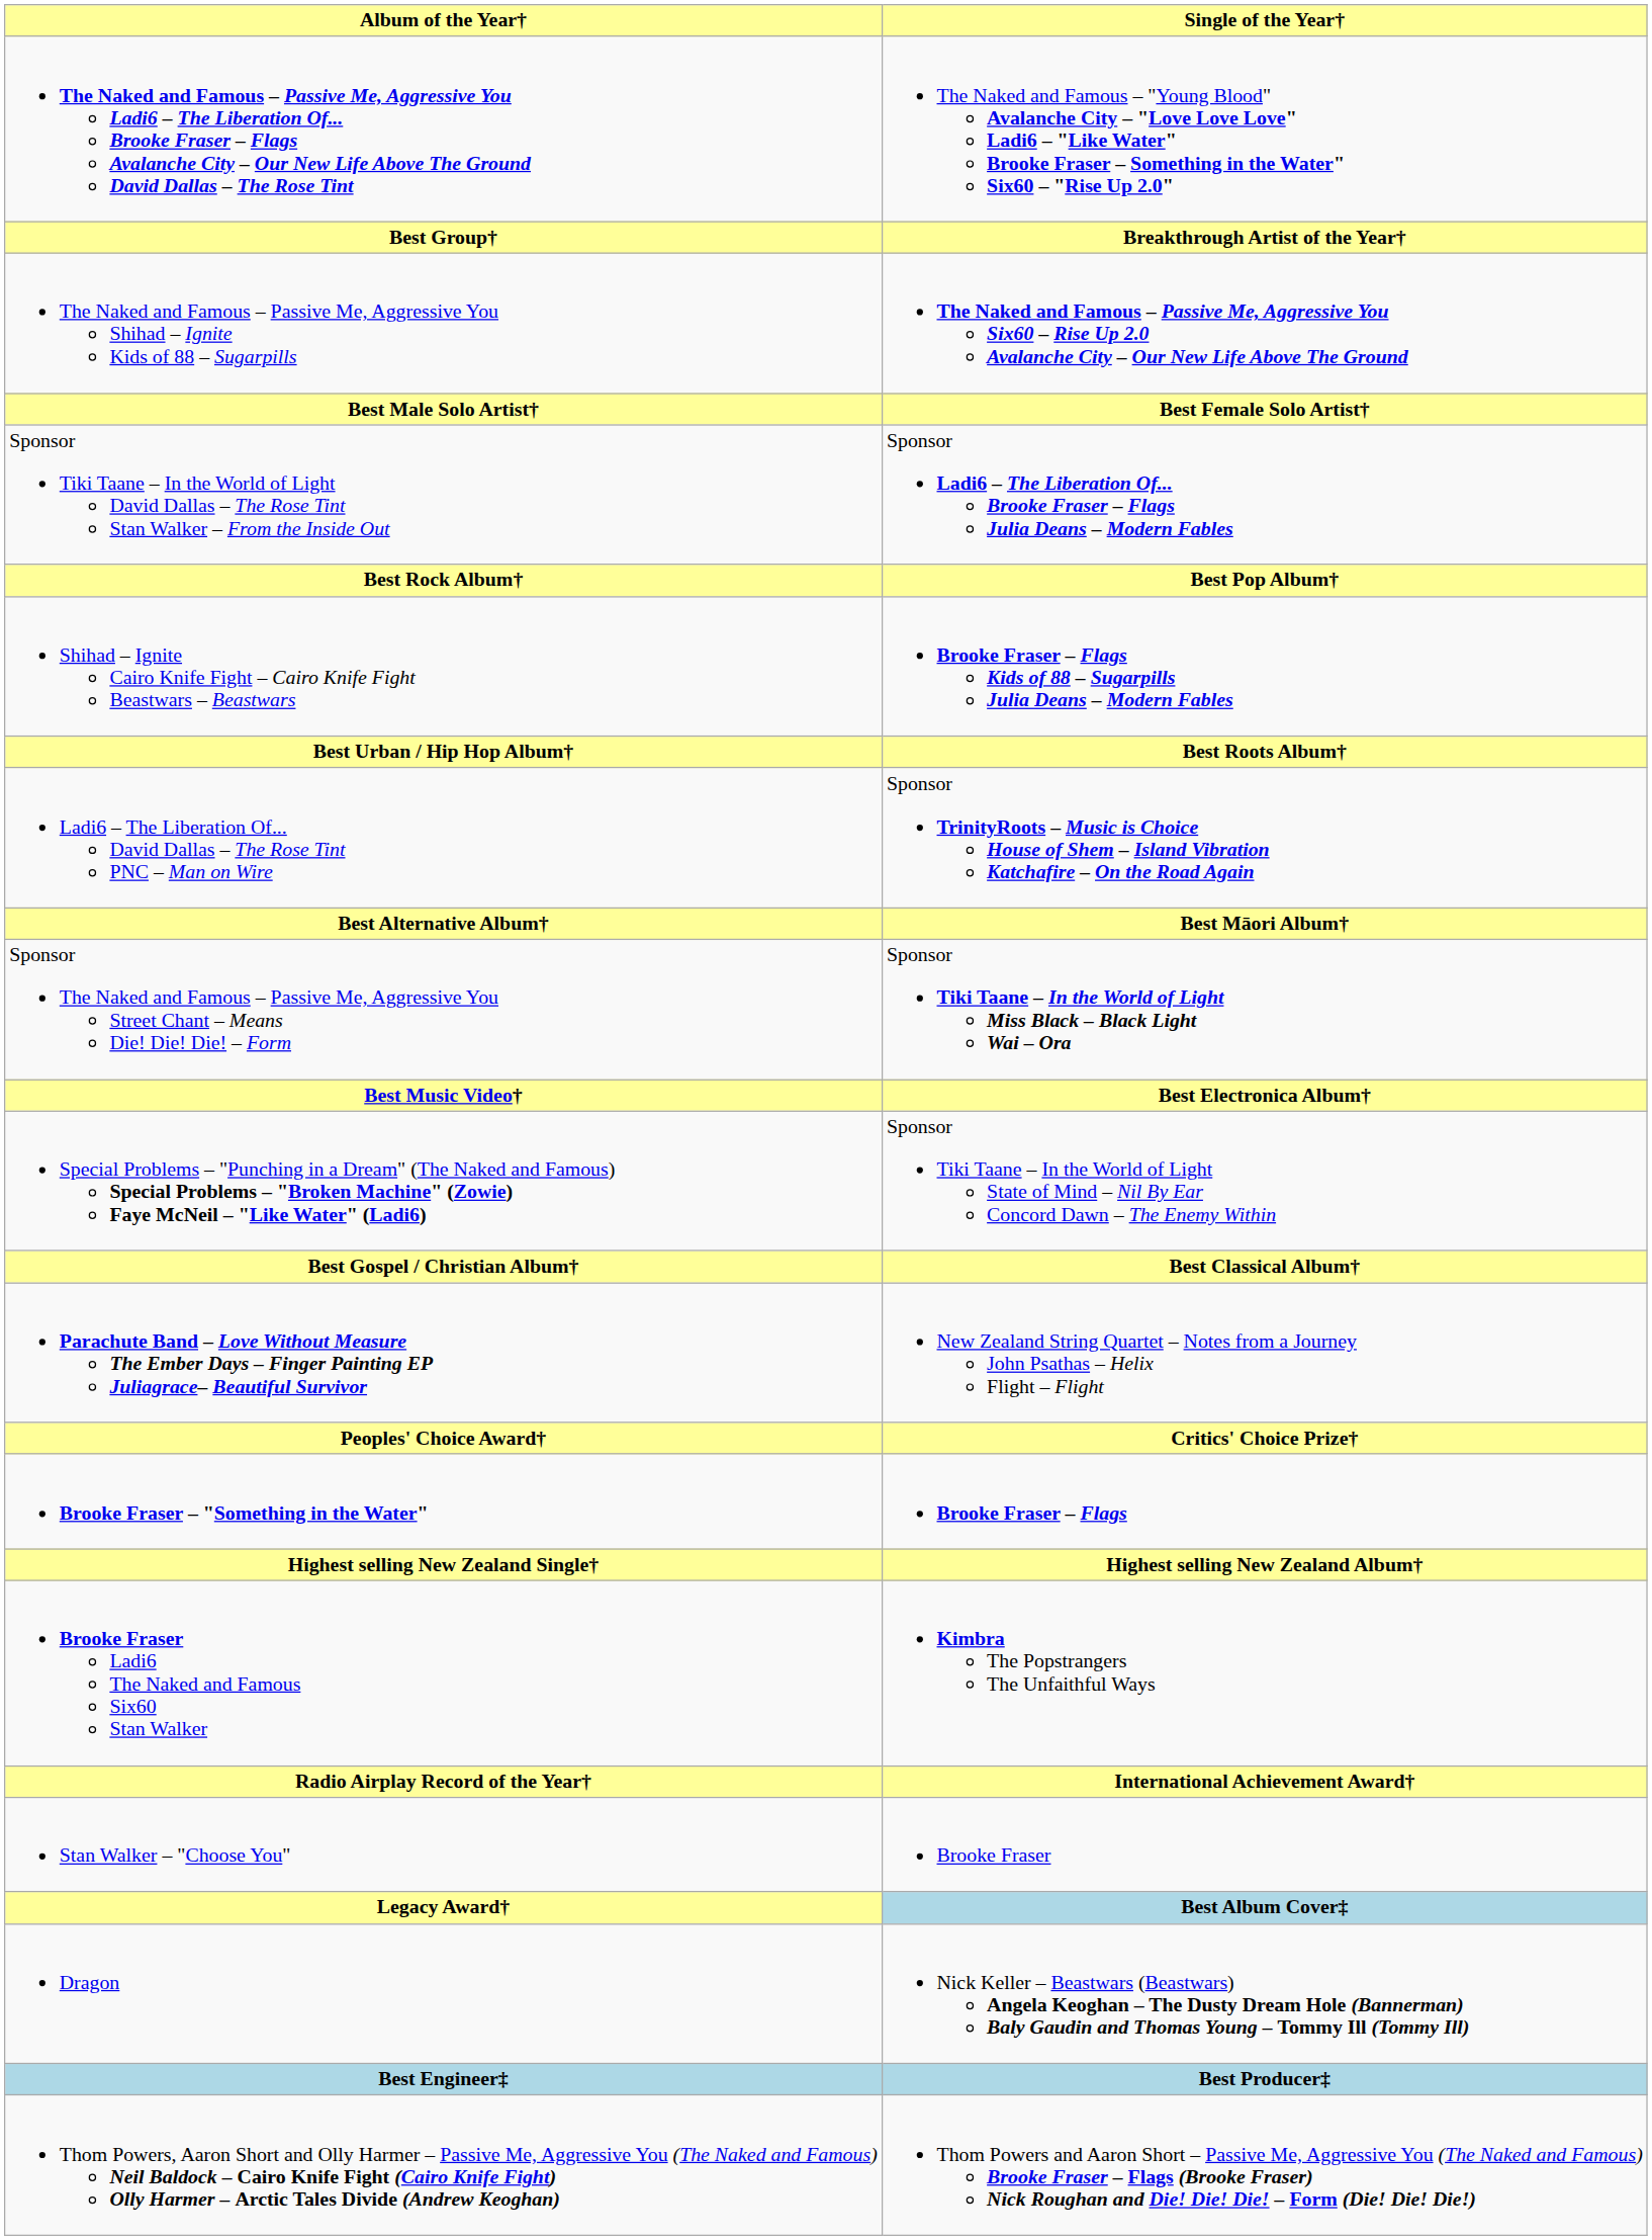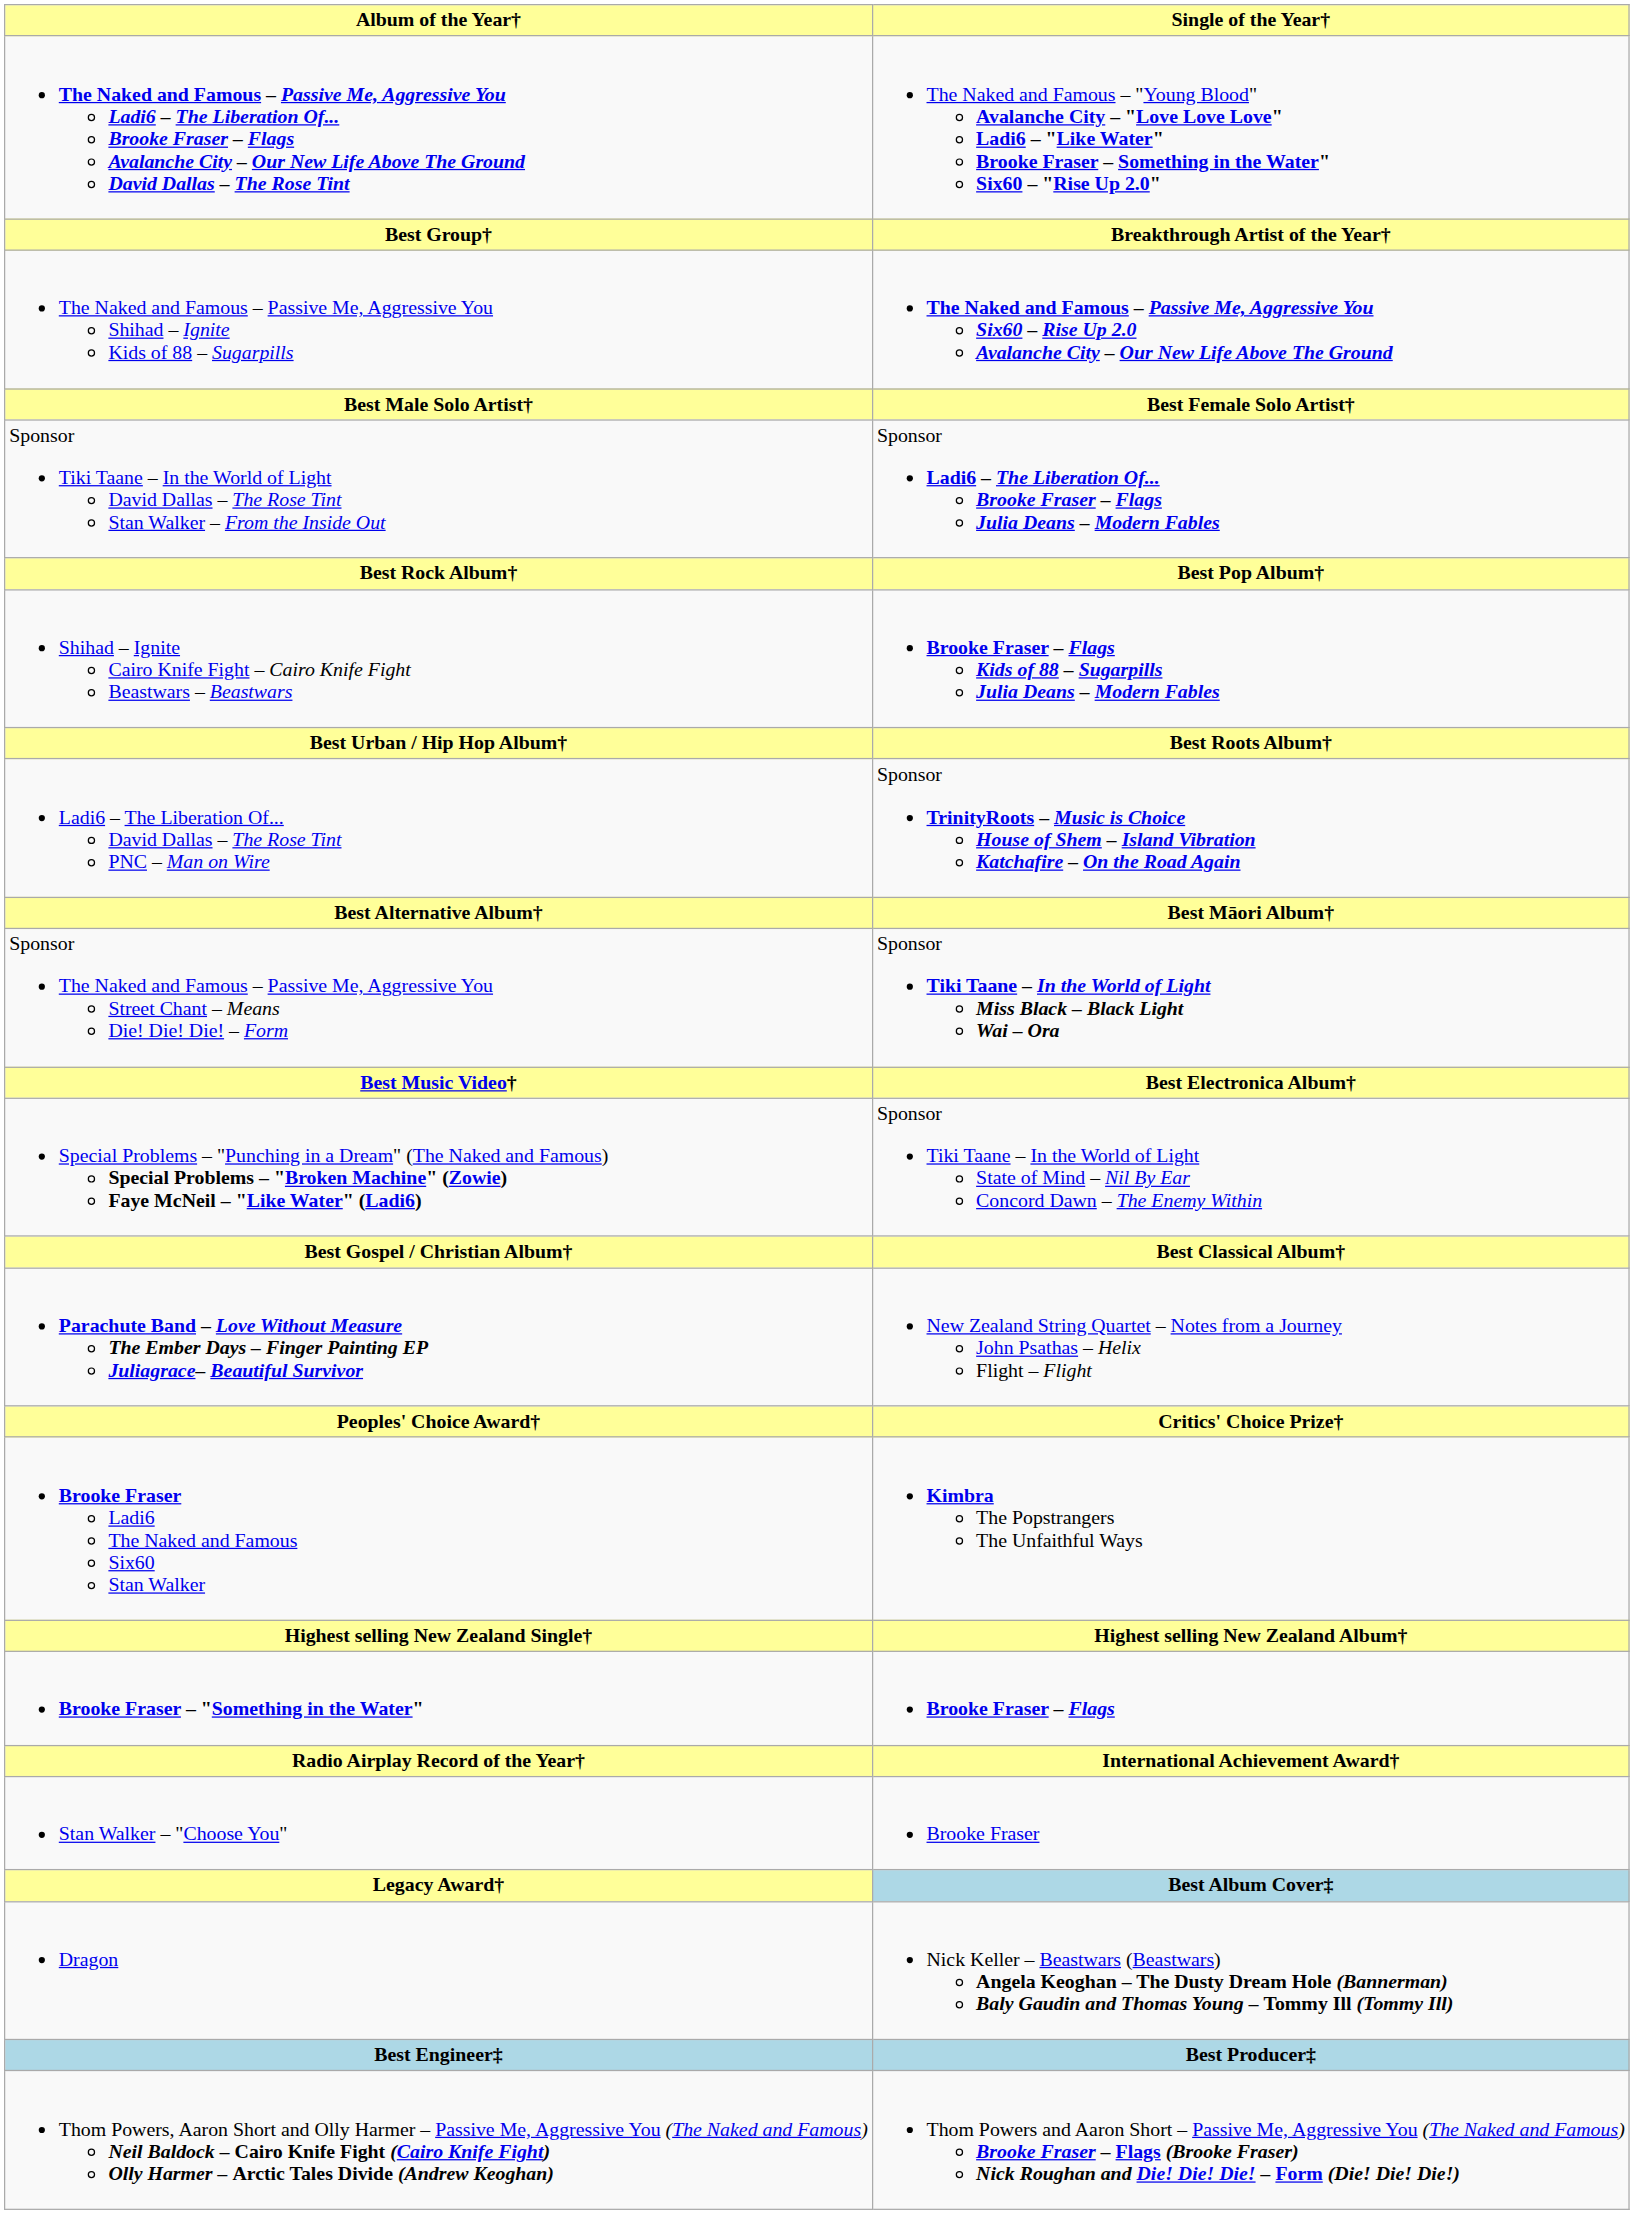rows swapped: Brooke Fraser Ladi6 The Naked and Famous Six60 Stan Walker <-> Brooke Fraser – "Something in the Water"
